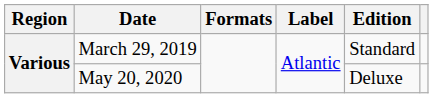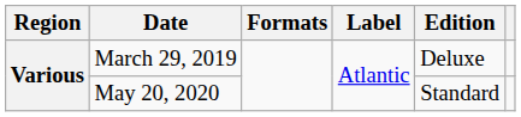March 29, 2019 | Edition: Standard -> Deluxe
May 20, 2020 | Edition: Deluxe -> Standard
